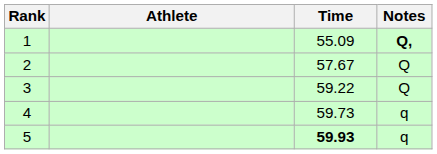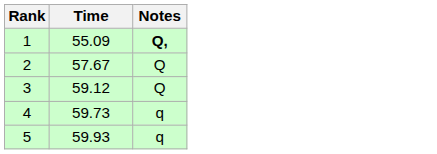- column: Athlete
3 | Time: 59.22 -> 59.12
5 | Time: bold -> normal
